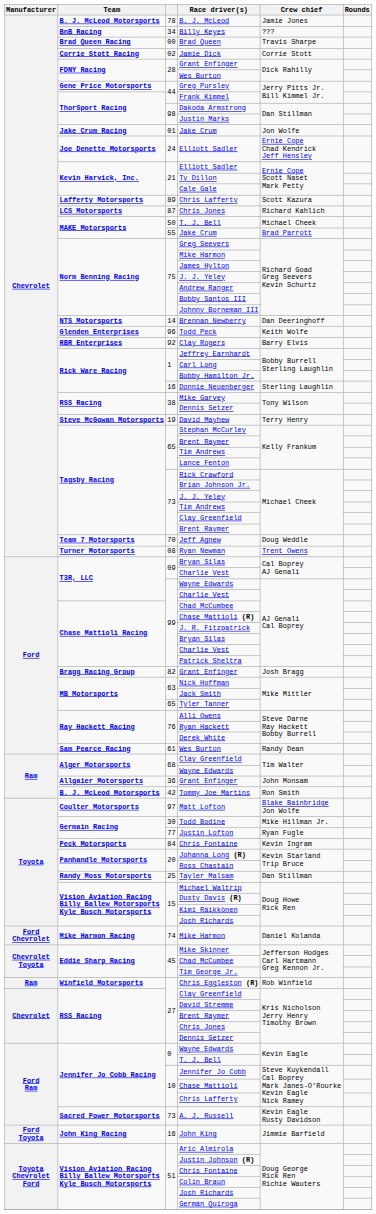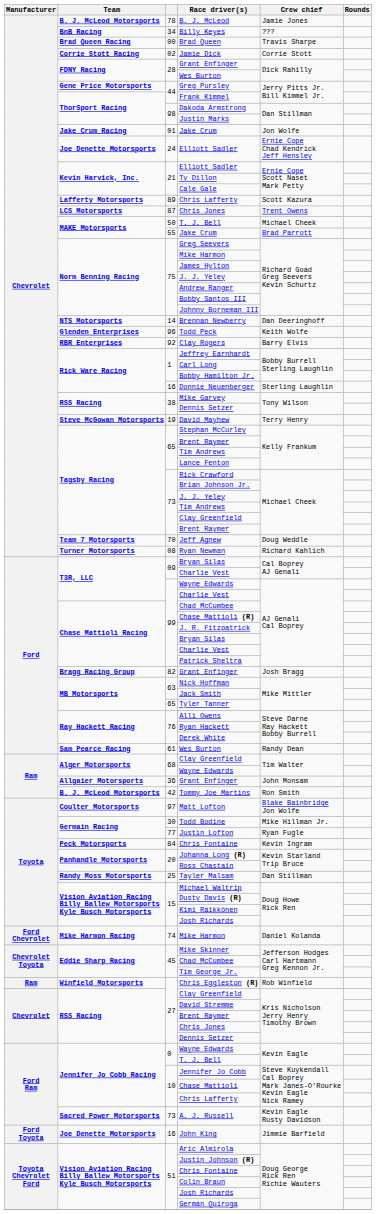87 / Chris Jones | Crew chief: Richard Kahlich -> Trent Owens
Ryan Newman | Crew chief: Trent Owens -> Richard Kahlich
John King | Team: John King Racing -> Joe Denette Motorsports
